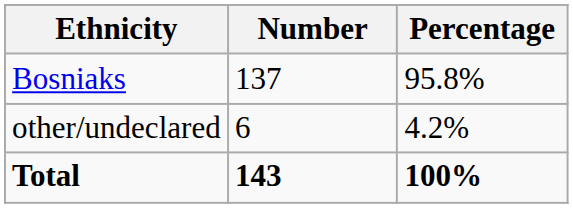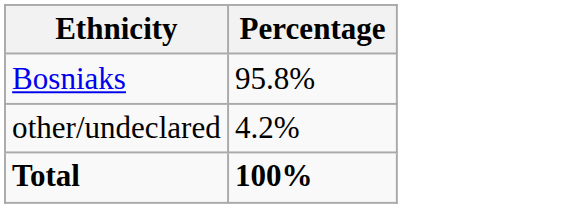- column: Number | 137 | 6 | 143
